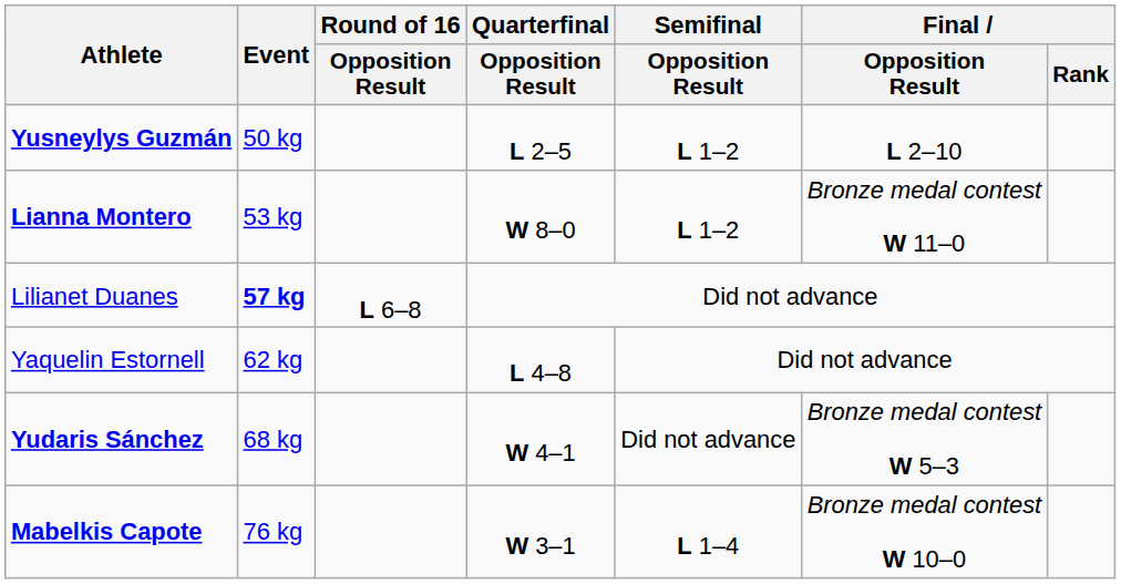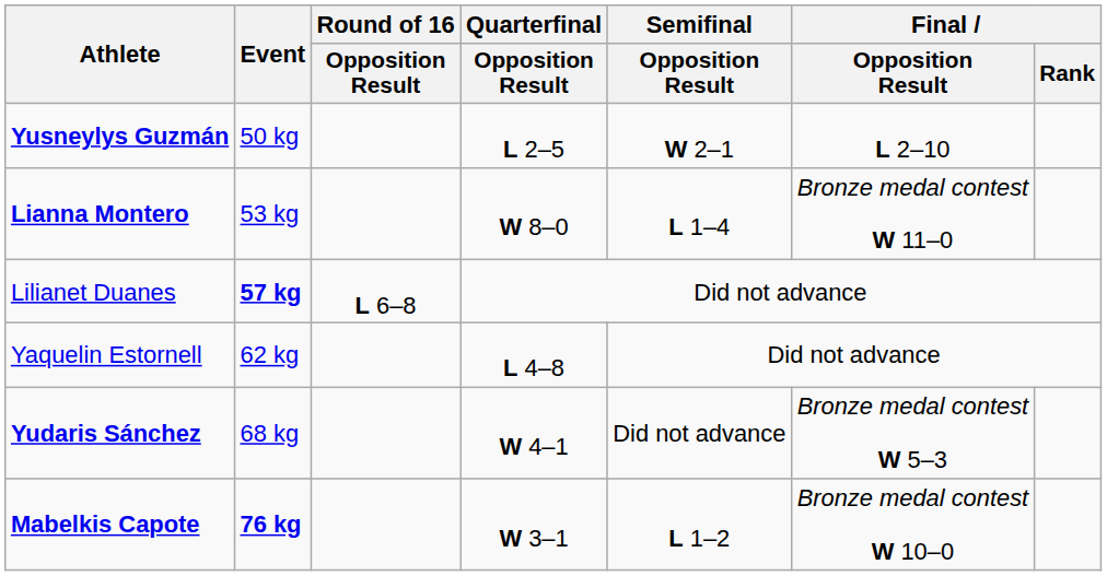Yusneylys Guzmán | Semifinal / Opposition Result: L 1–2 -> W 2–1
Lianna Montero | Semifinal / Opposition Result: L 1–2 -> L 1–4
Mabelkis Capote | Event: normal -> bold
Mabelkis Capote | Semifinal / Opposition Result: L 1–4 -> L 1–2
